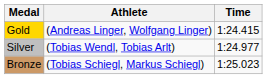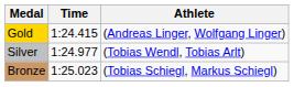columns swapped: Athlete <-> Time
